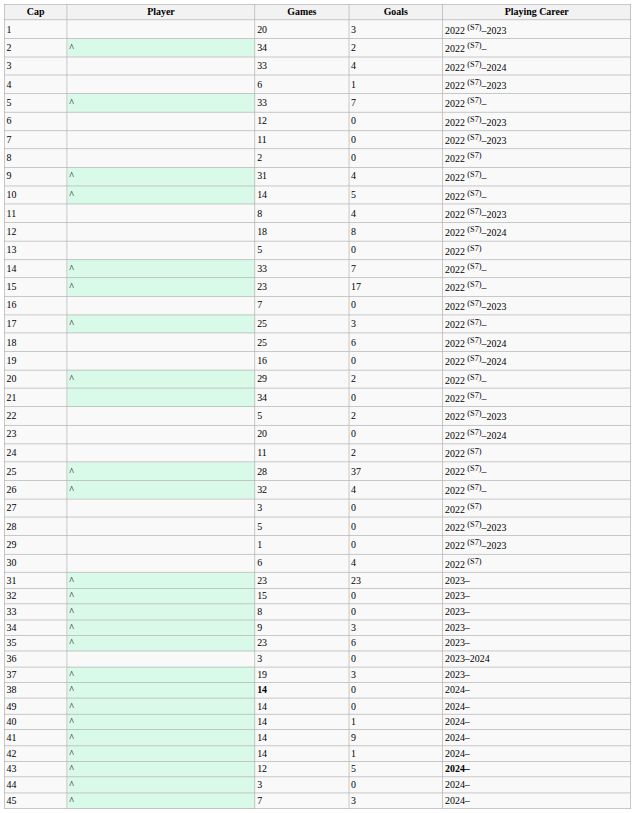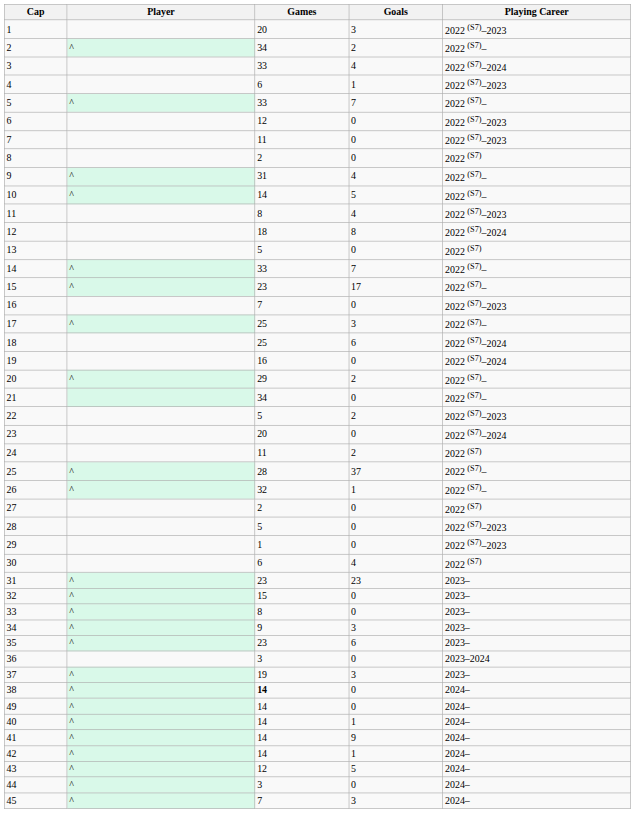26 | Goals: 4 -> 1
27 | Games: 3 -> 2
43 | Playing Career: bold -> normal
